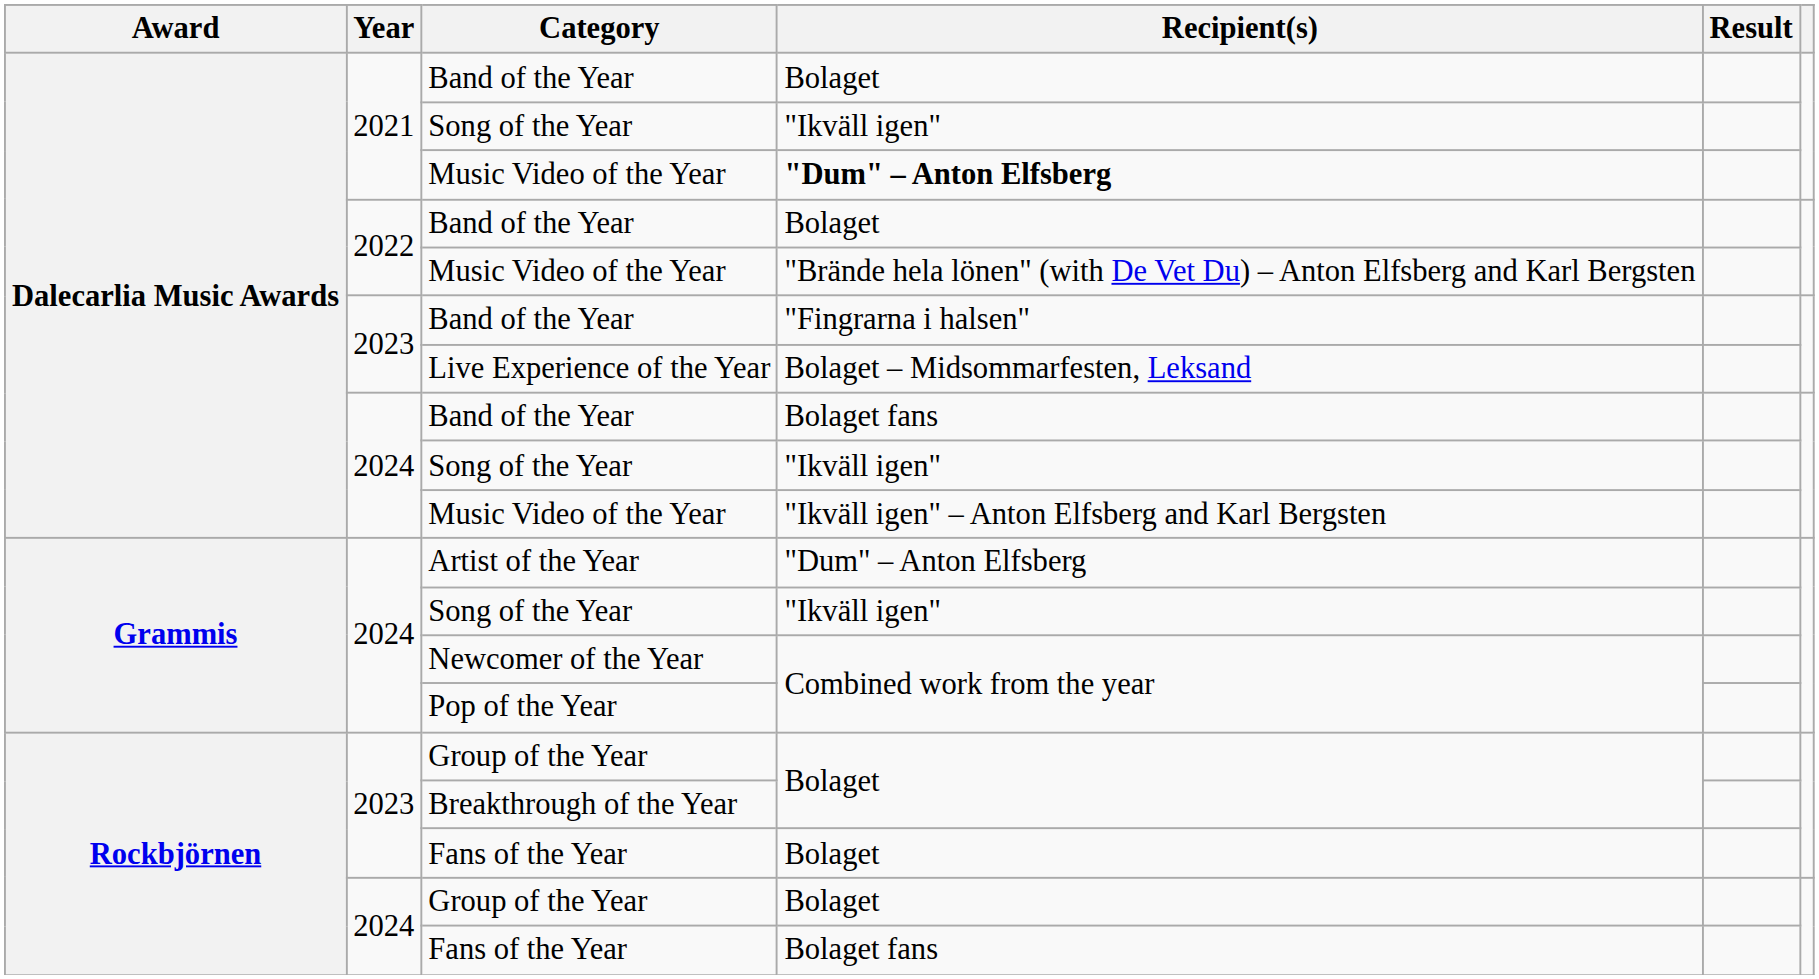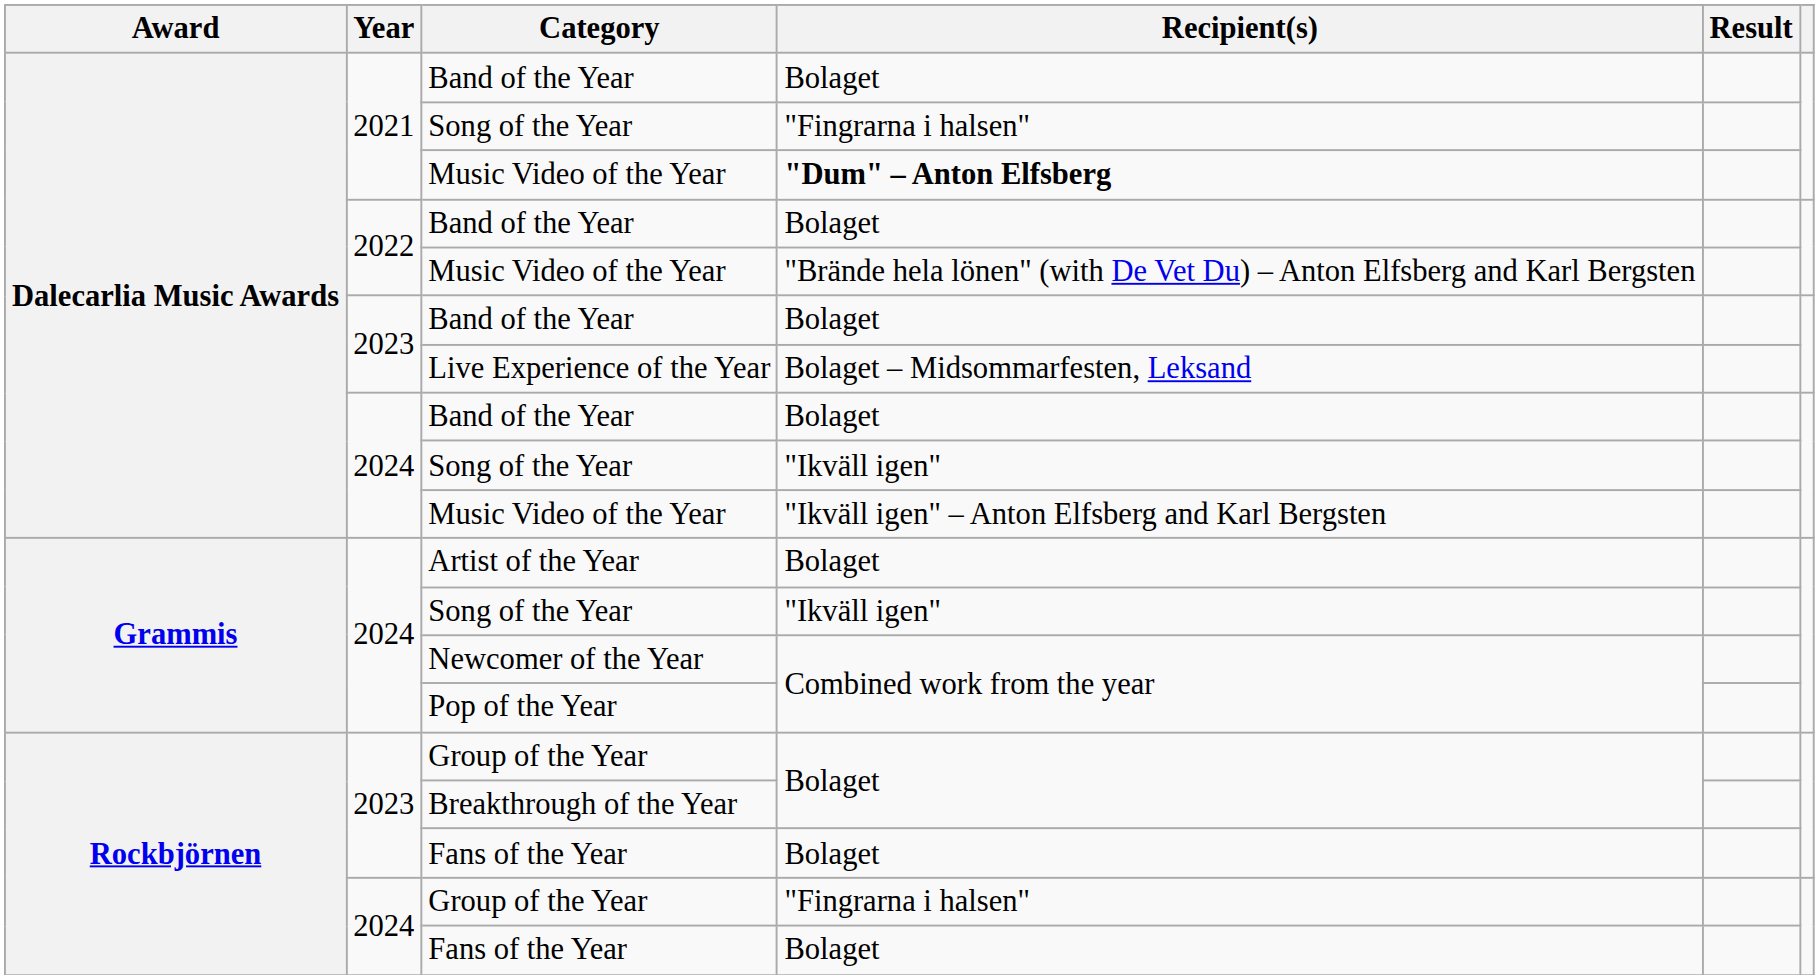2021 / Song of the Year | Recipient(s): "Ikväll igen" -> "Fingrarna i halsen"
2023 / Band of the Year | Recipient(s): "Fingrarna i halsen" -> Bolaget
2024 / Band of the Year | Recipient(s): Bolaget fans -> Bolaget
Artist of the Year | Recipient(s): "Dum" – Anton Elfsberg -> Bolaget
2024 / Group of the Year | Recipient(s): Bolaget -> "Fingrarna i halsen"
2024 / Fans of the Year | Recipient(s): Bolaget fans -> Bolaget
